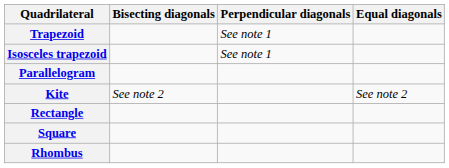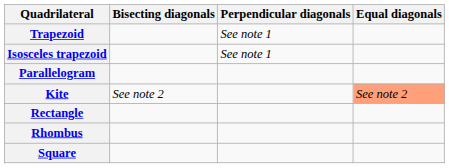Kite | Equal diagonals: no background -> lightsalmon background
rows swapped: Rhombus <-> Square
